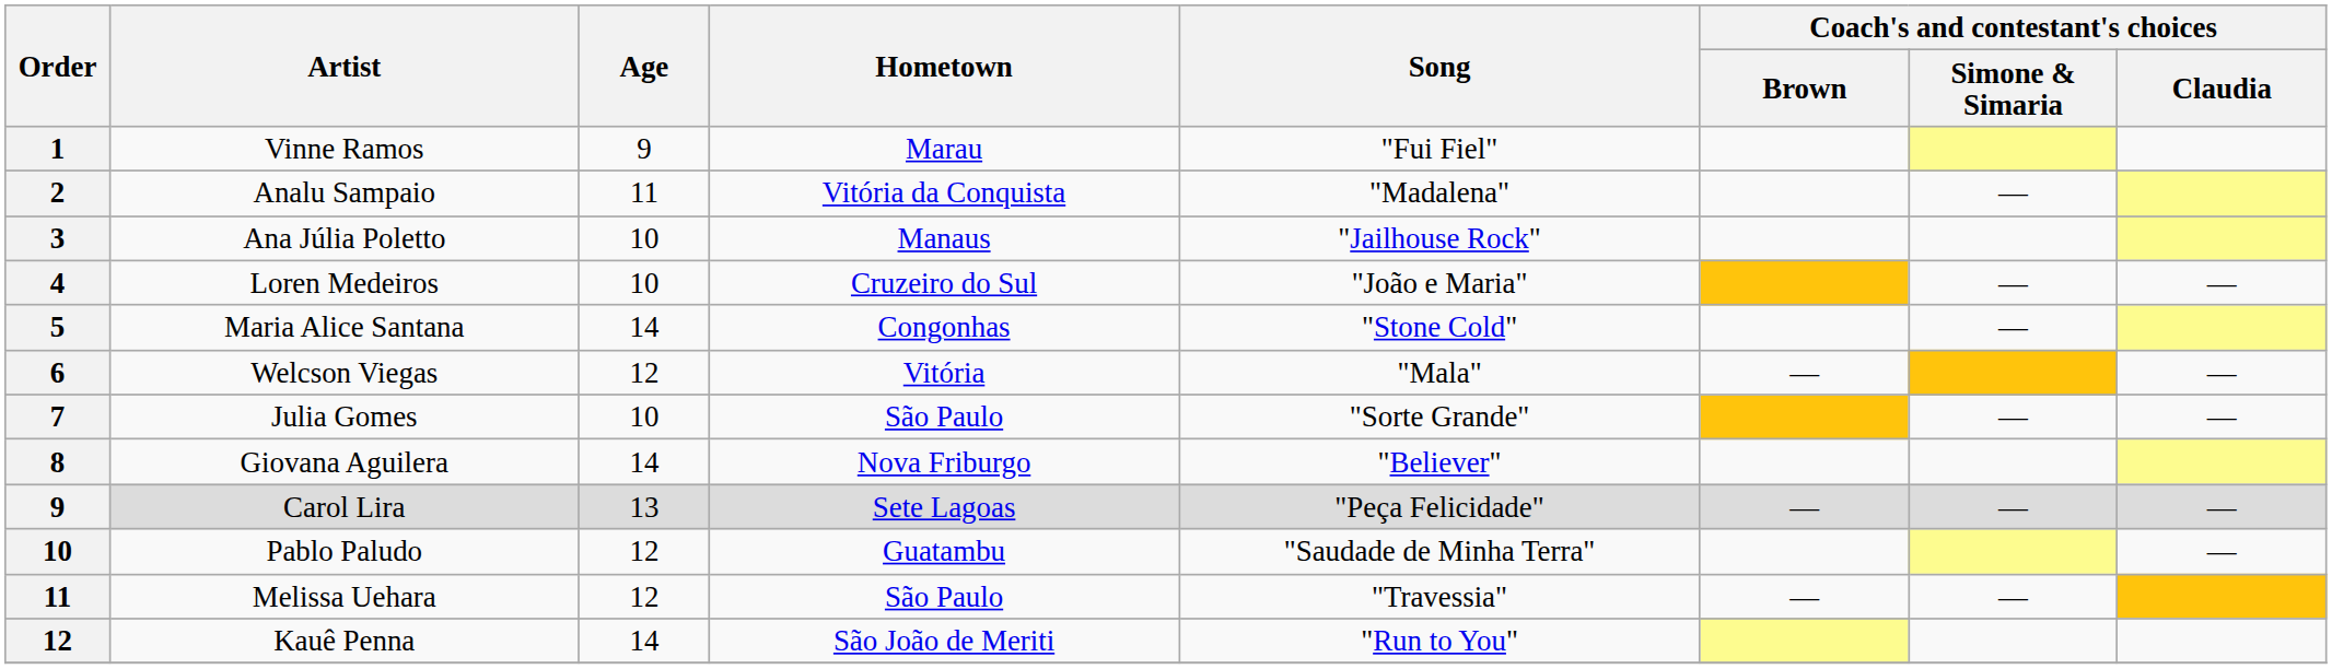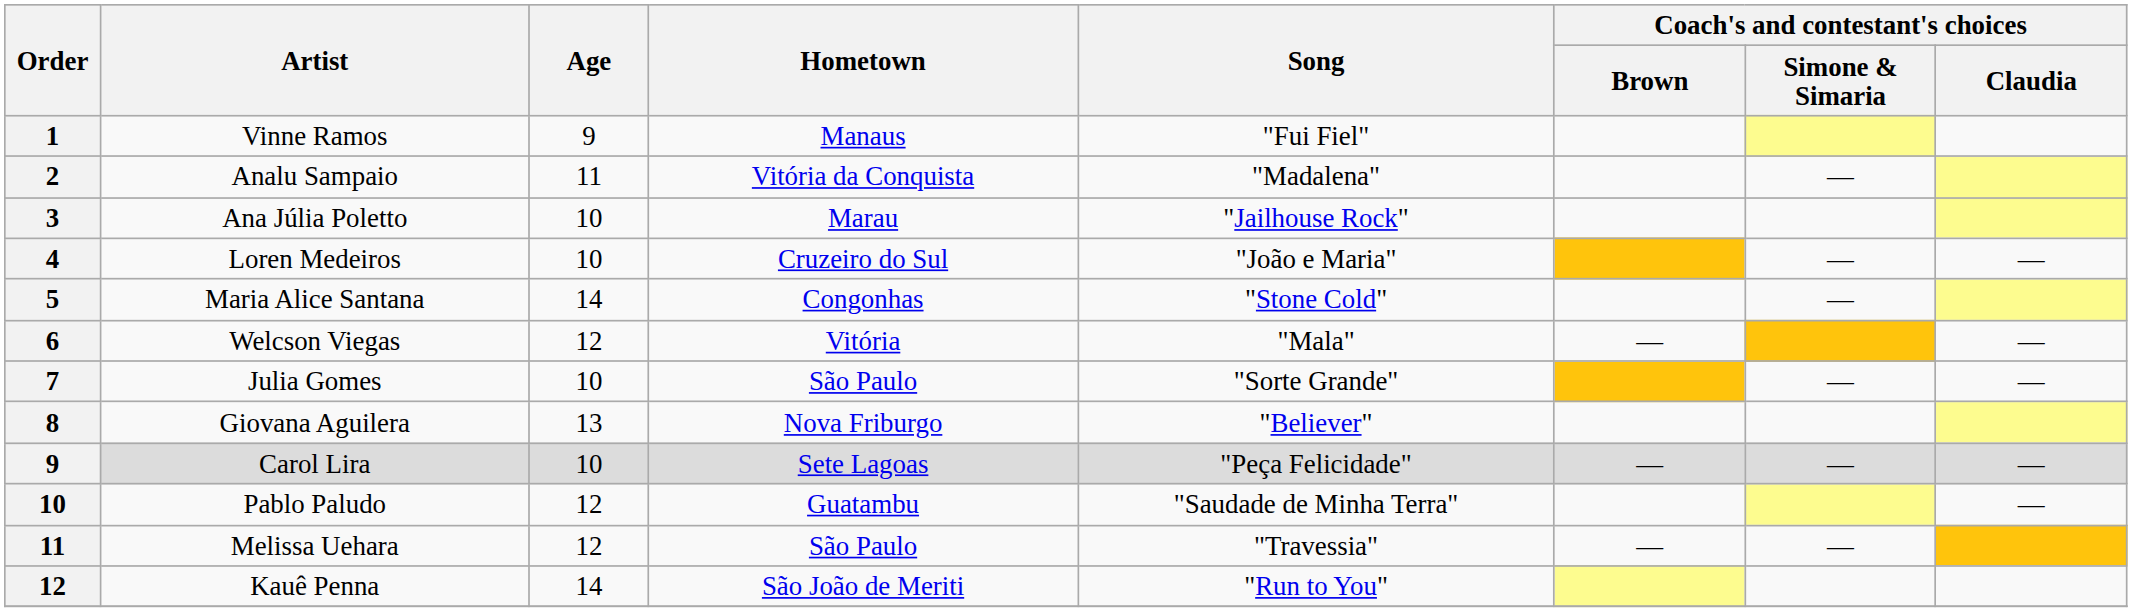Vinne Ramos | Hometown: Marau -> Manaus
Ana Júlia Poletto | Hometown: Manaus -> Marau
Giovana Aguilera | Age: 14 -> 13
Carol Lira | Age: 13 -> 10
